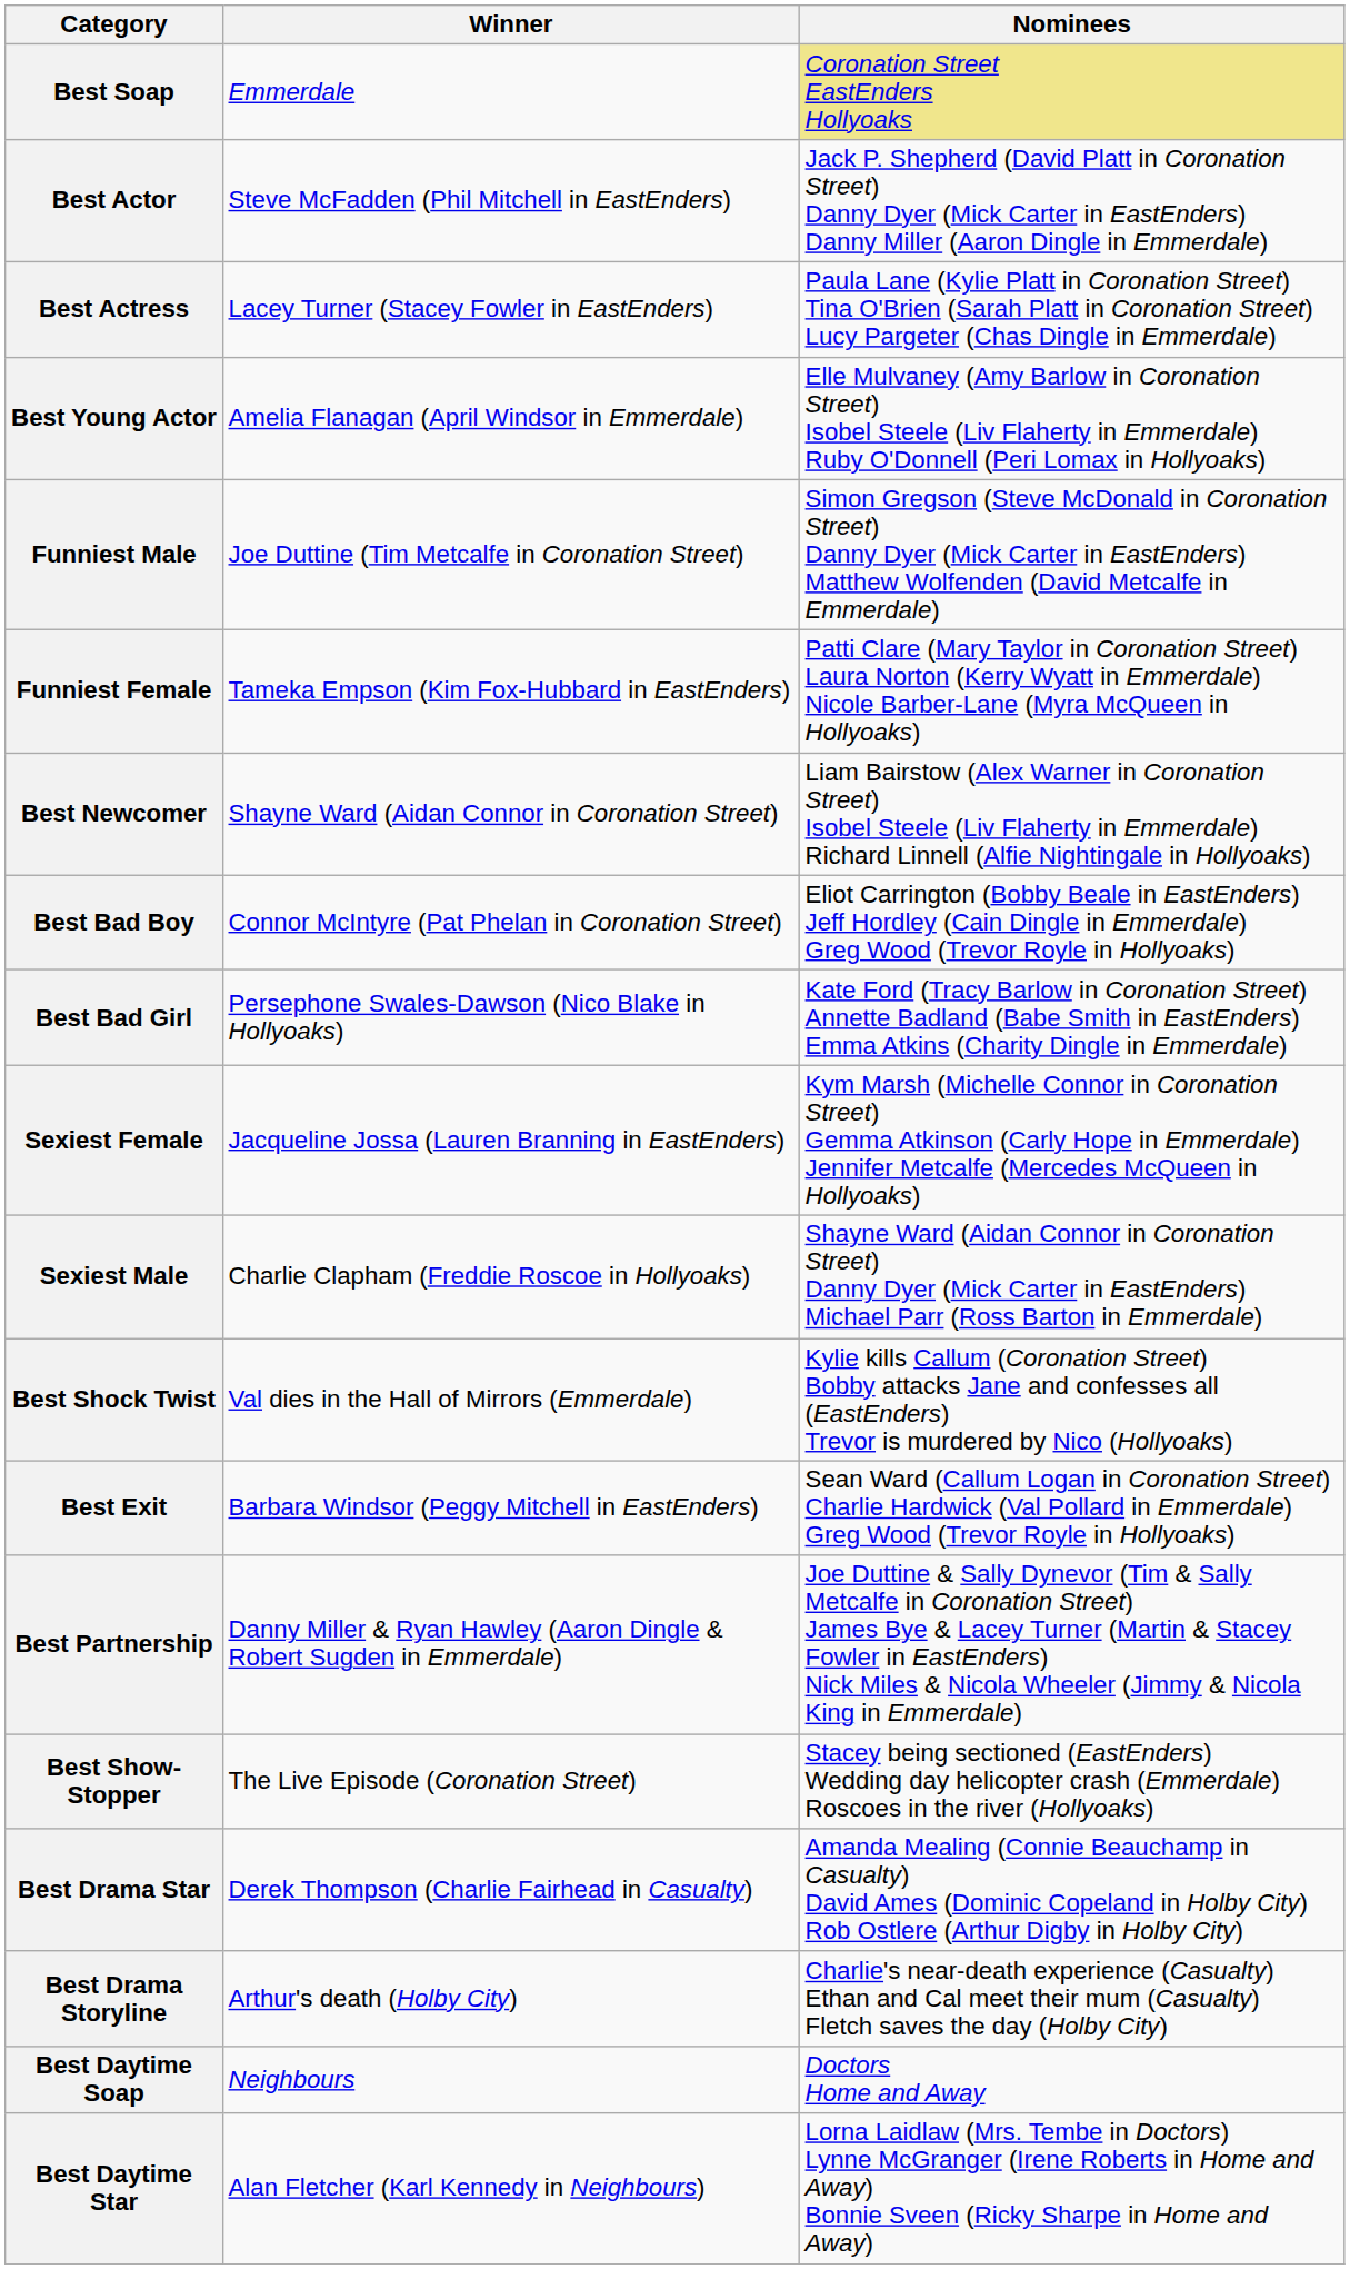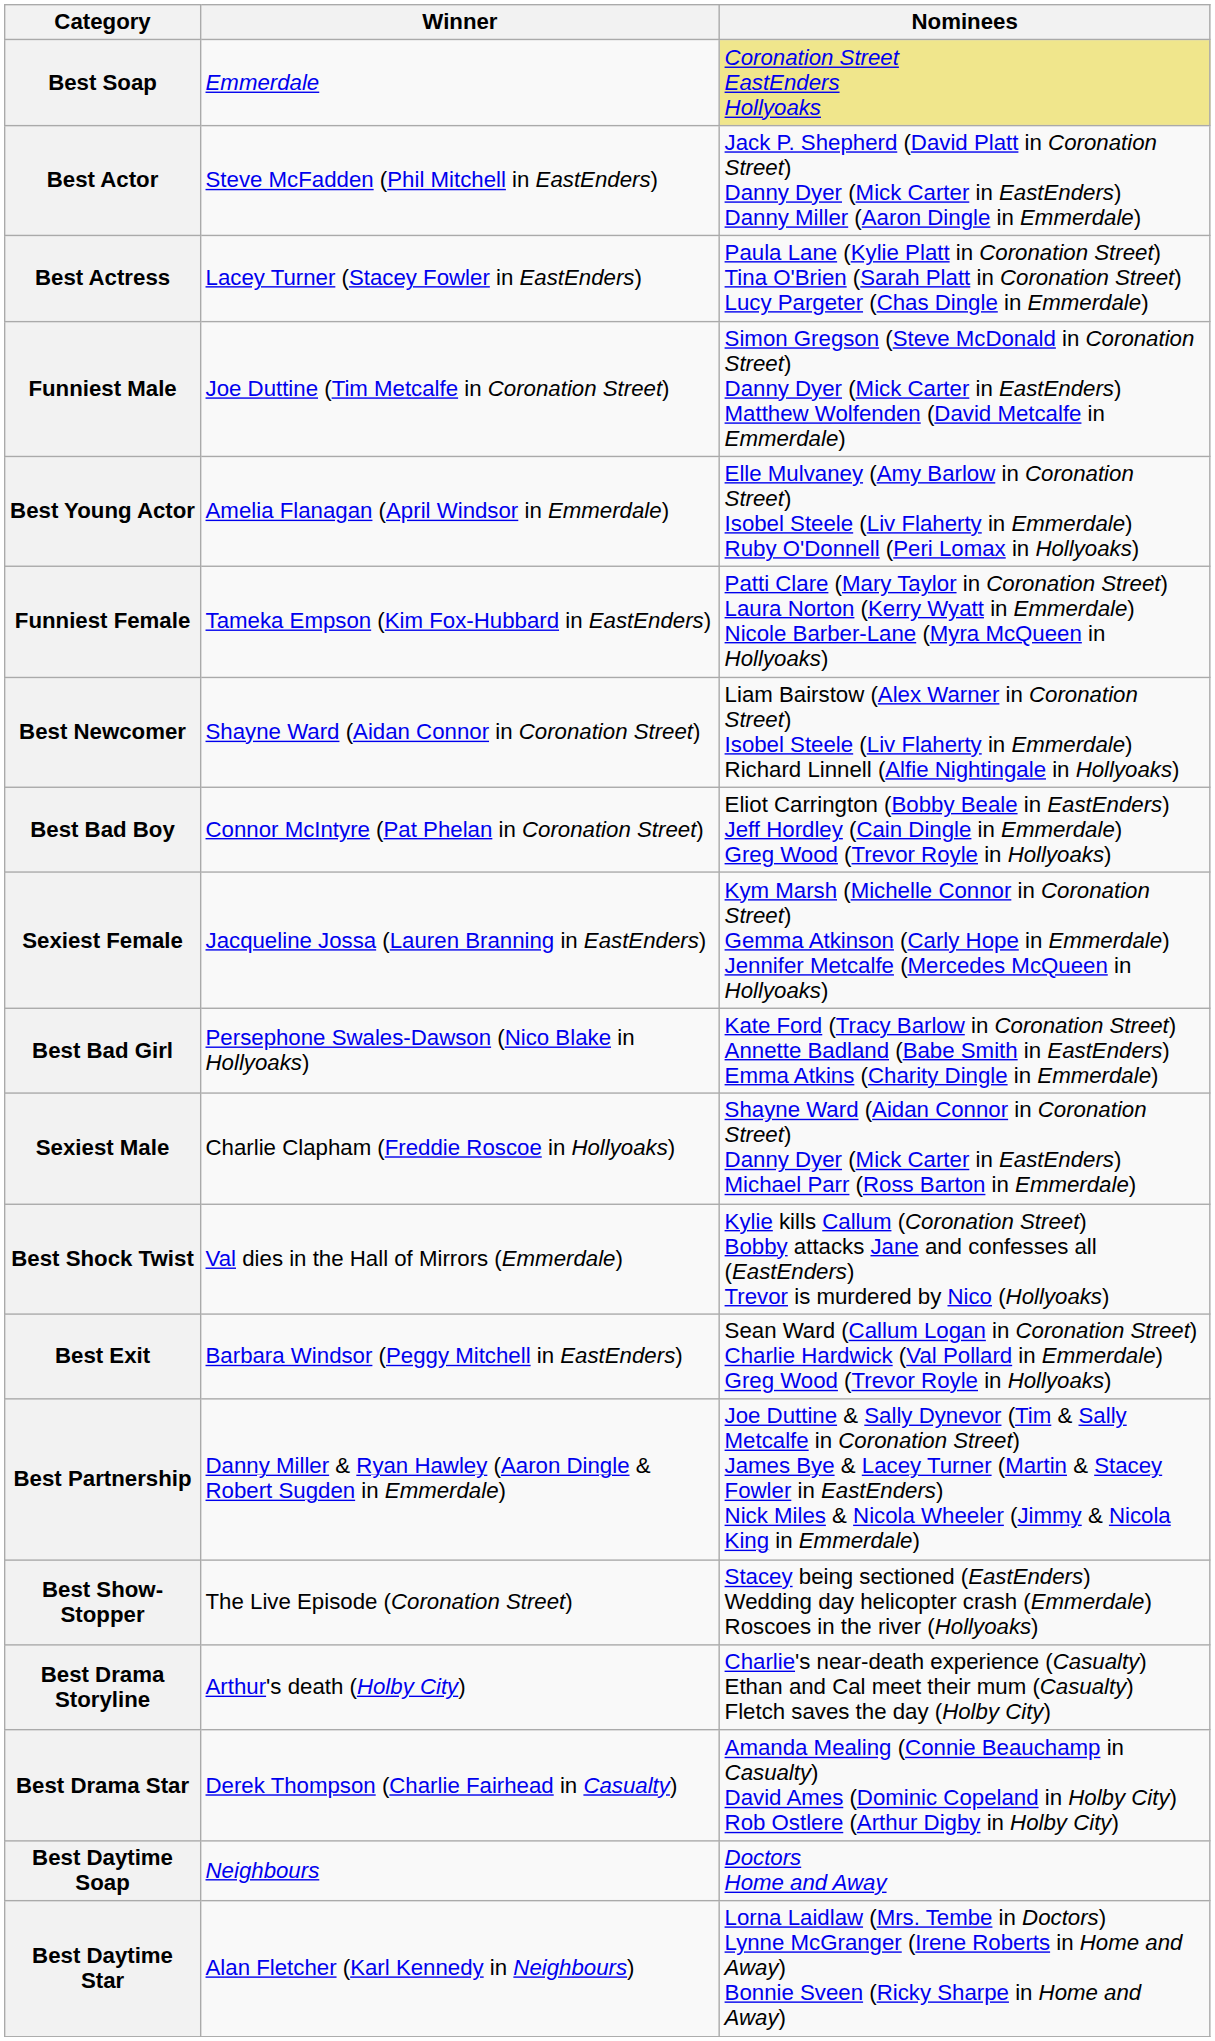rows swapped: Best Young Actor <-> Funniest Male
rows swapped: Best Bad Girl <-> Sexiest Female
rows swapped: Best Drama Star <-> Best Drama Storyline
